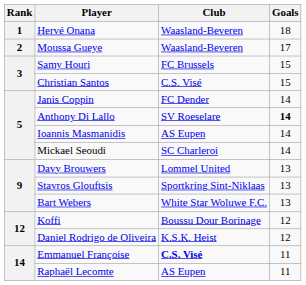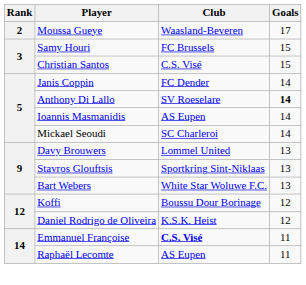- row: 1 | Hervé Onana | Waasland-Beveren | 18
